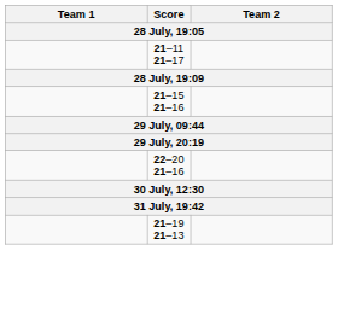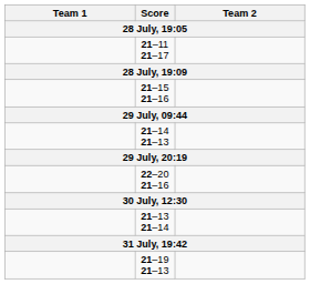+ row: 21–14 21–13
+ row: 21–13 21–14
